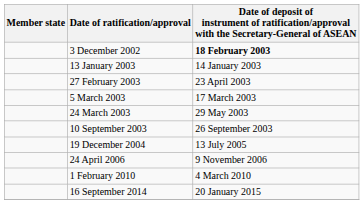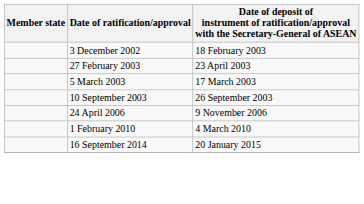3 December 2002 | column 3: bold -> normal
- row: 13 January 2003 | 14 January 2003
- row: 24 March 2003 | 29 May 2003
- row: 19 December 2004 | 13 July 2005
